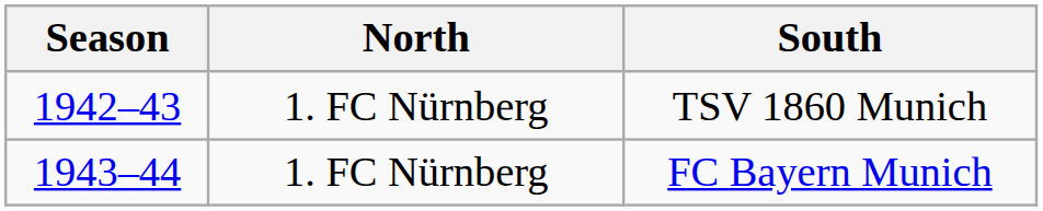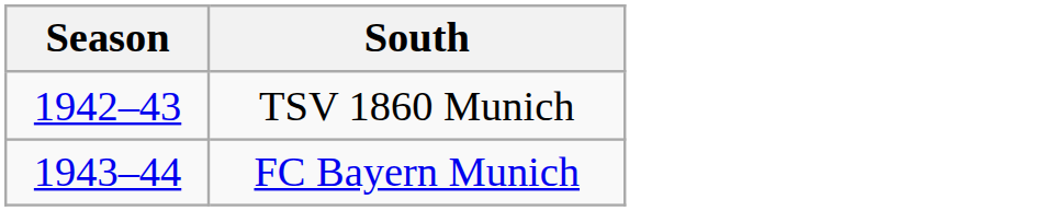- column: North | 1. FC Nürnberg | 1. FC Nürnberg
